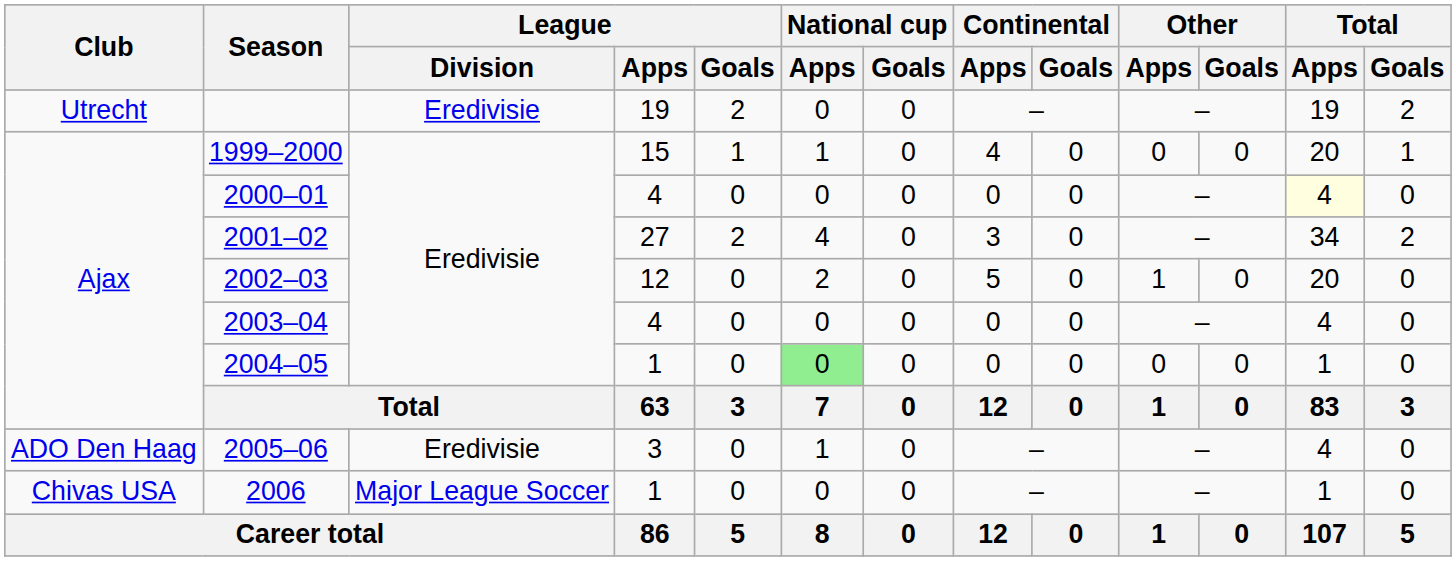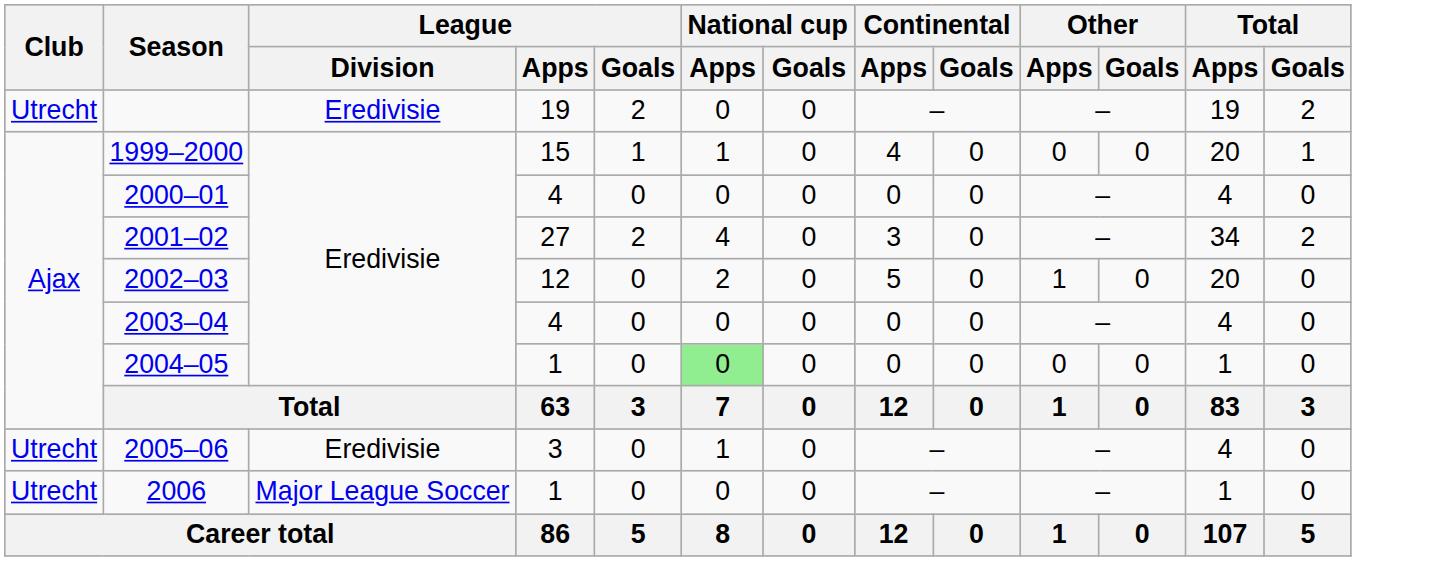2000–01 | Total / Apps: lightyellow background -> no background
2005–06 | Club: ADO Den Haag -> Utrecht
2006 | Club: Chivas USA -> Utrecht
